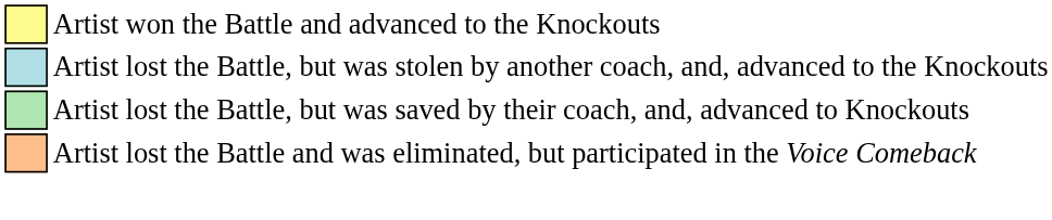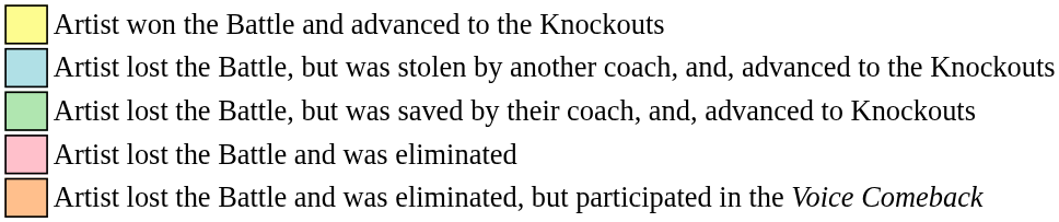+ row: Artist lost the Battle and was eliminated
